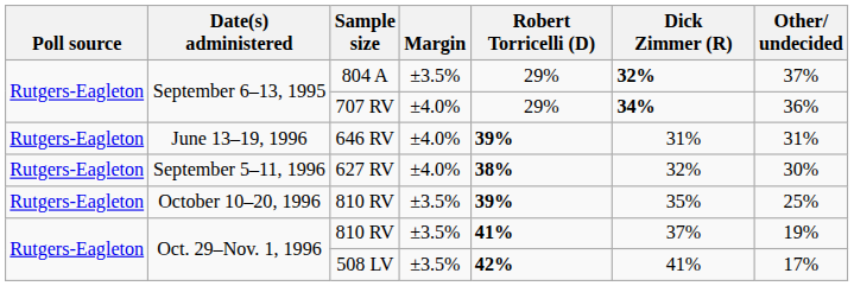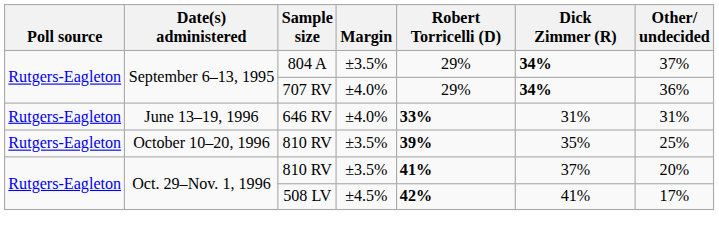804 A | Dick Zimmer (R): 32% -> 34%
646 RV | Robert Torricelli (D): 39% -> 33%
- row: Rutgers-Eagleton | September 5–11, 1996 | 627 RV | ±4.0% | 38% | 32% | 30%
Oct. 29–Nov. 1, 1996 / 810 RV | Other/ undecided: 19% -> 20%
508 LV | Margin: ±3.5% -> ±4.5%
